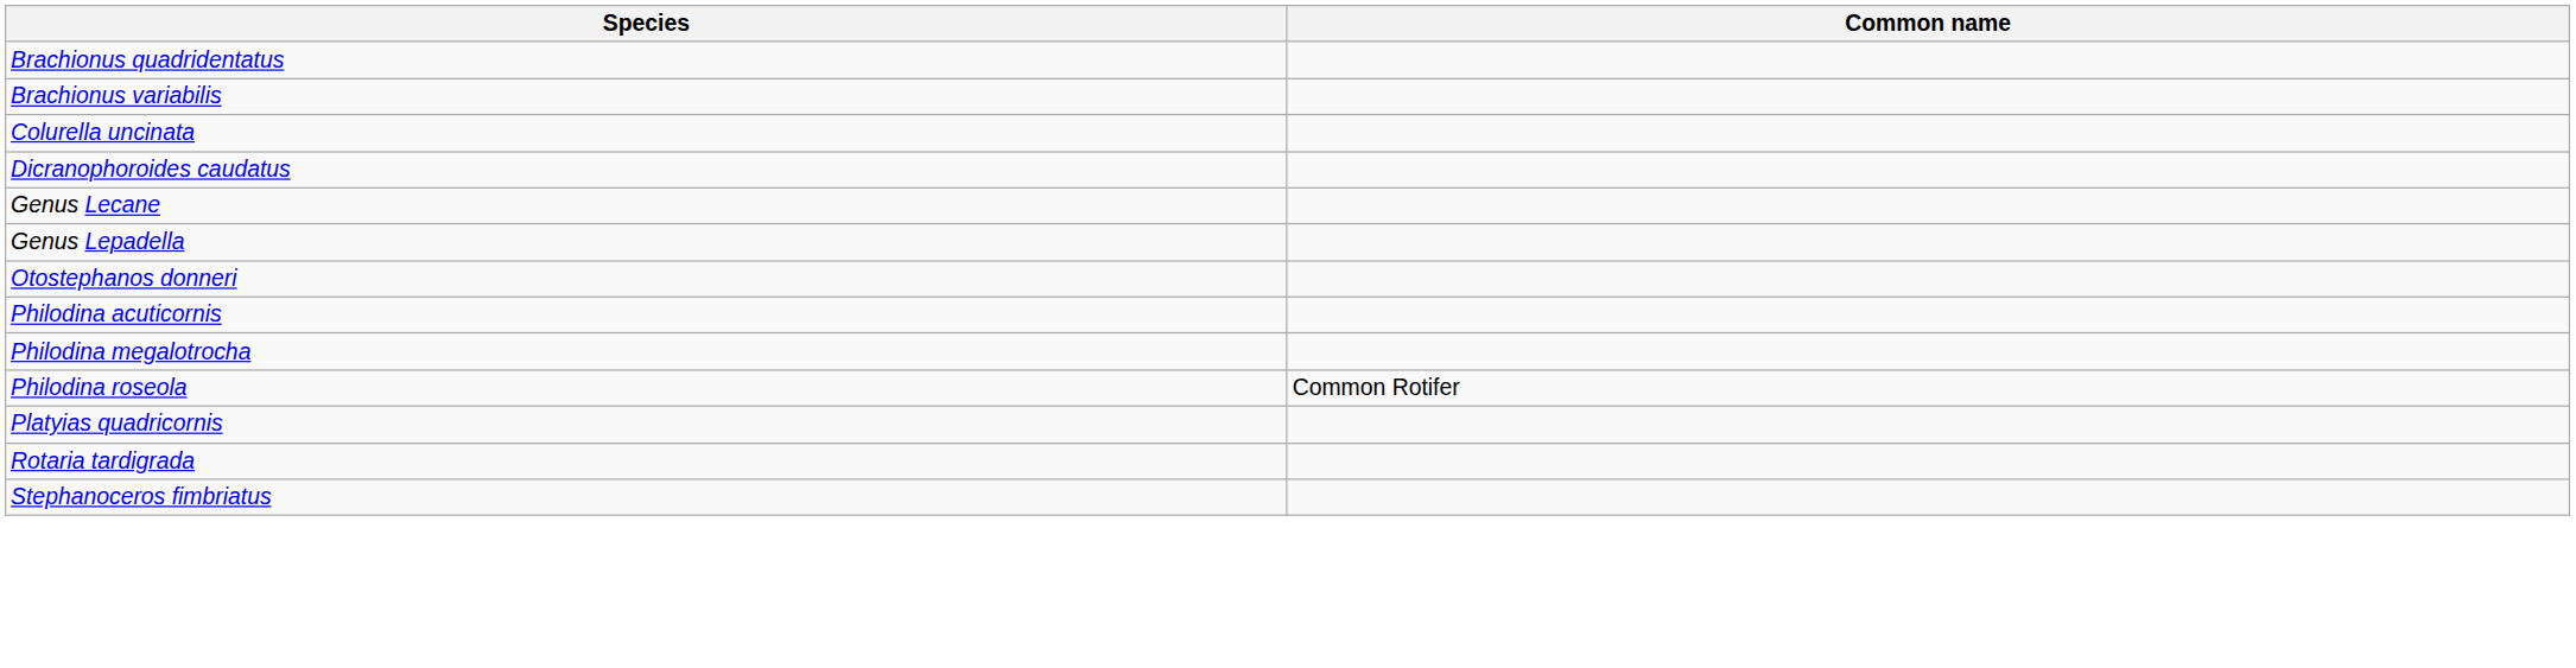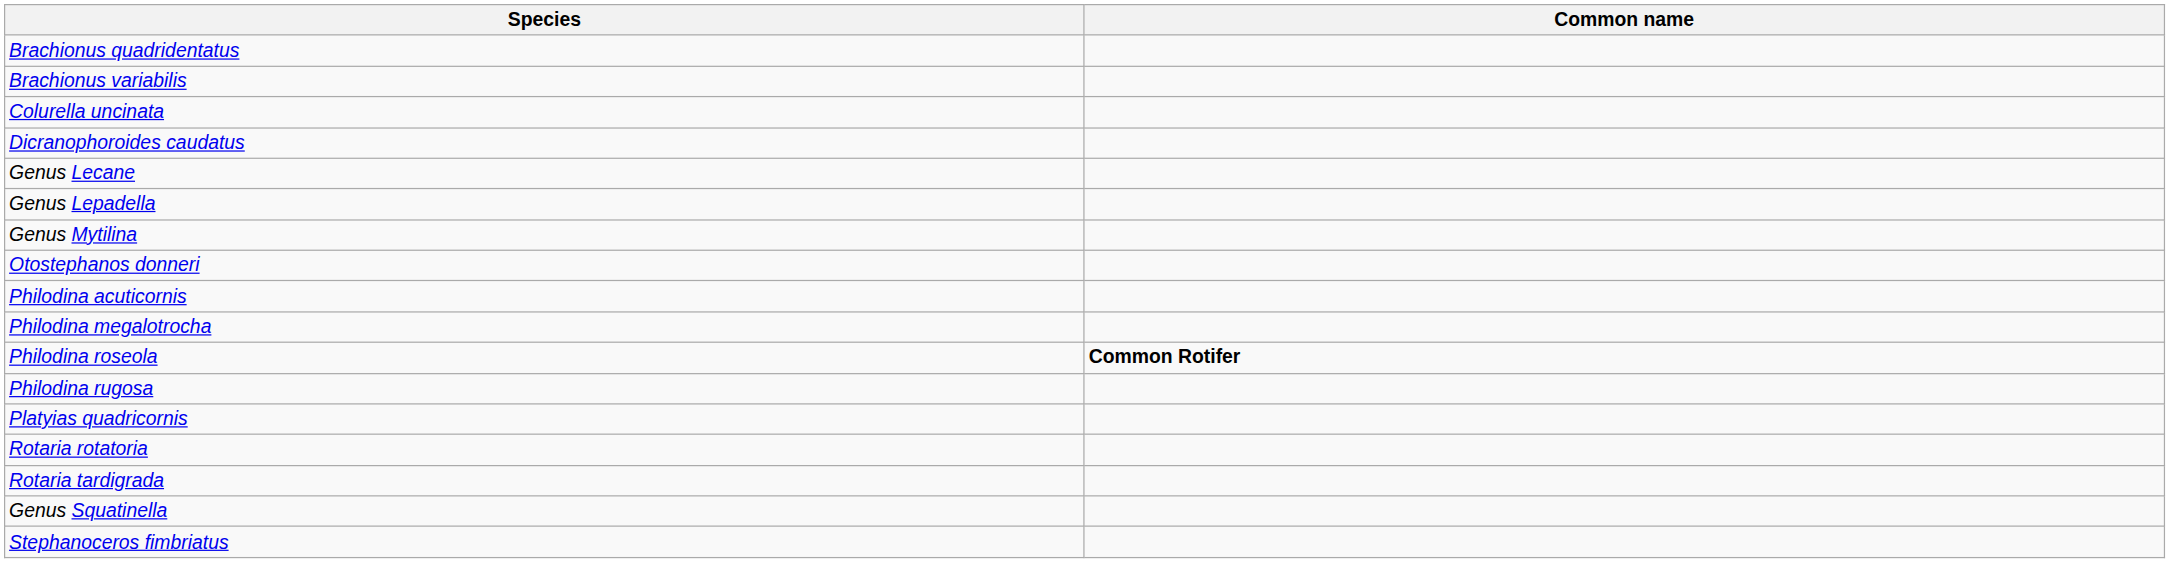+ row: Genus Mytilina
Philodina roseola | Common name: normal -> bold
+ row: Philodina rugosa
+ row: Rotaria rotatoria
+ row: Genus Squatinella
